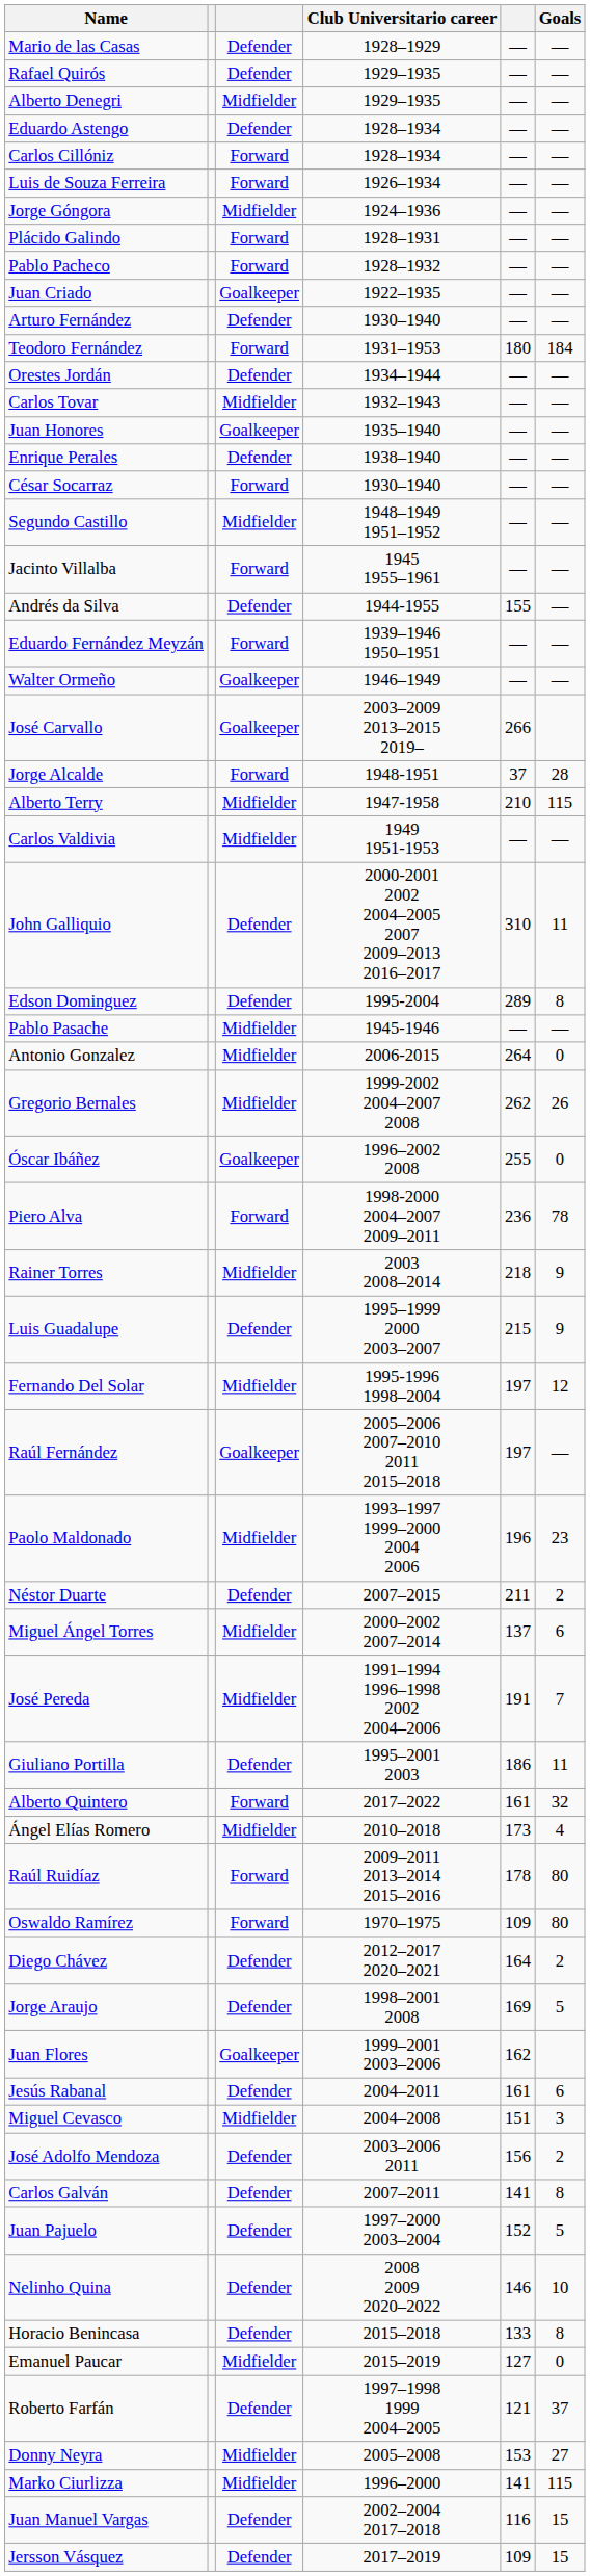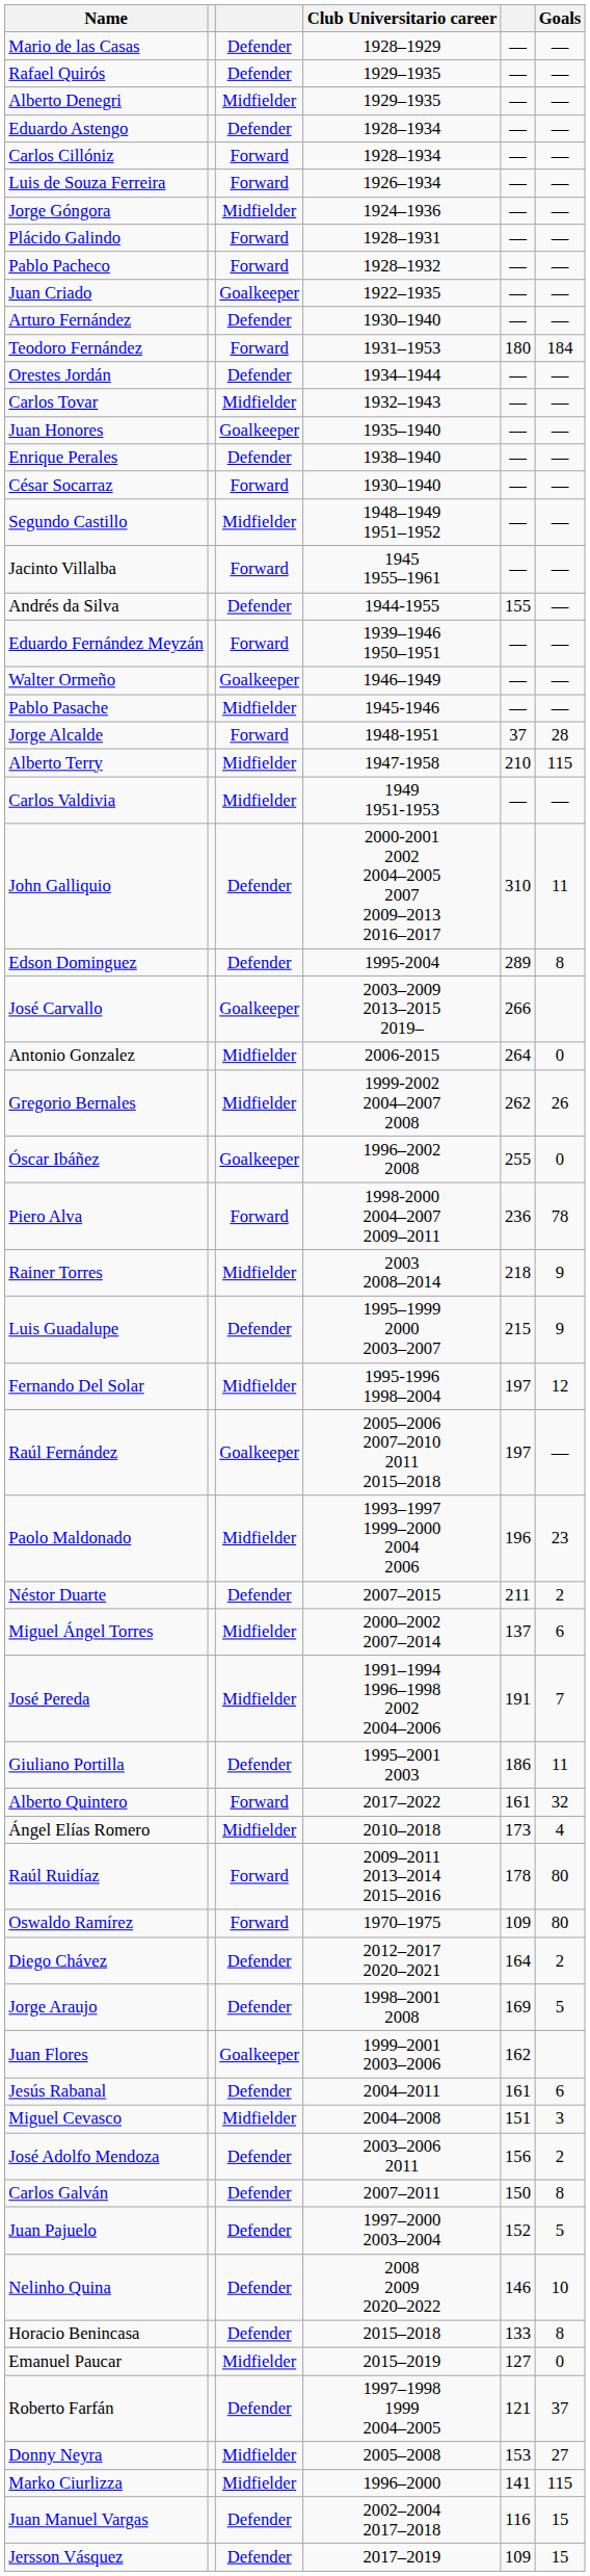rows swapped: Pablo Pasache <-> José Carvallo
Carlos Galván | column 5: 141 -> 150
